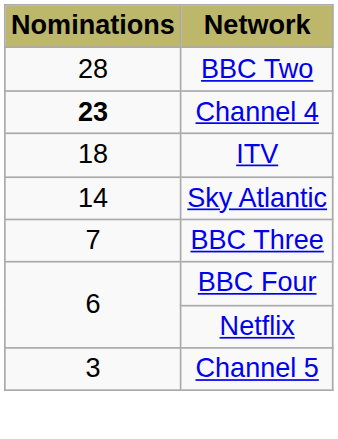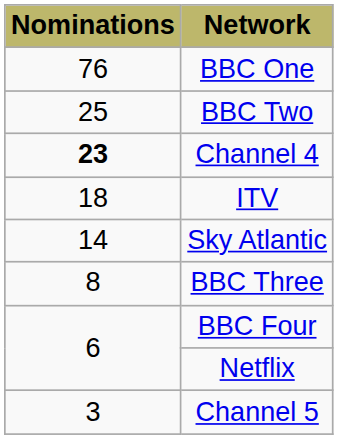+ row: 76 | BBC One
BBC Two | Nominations: 28 -> 25
BBC Three | Nominations: 7 -> 8
